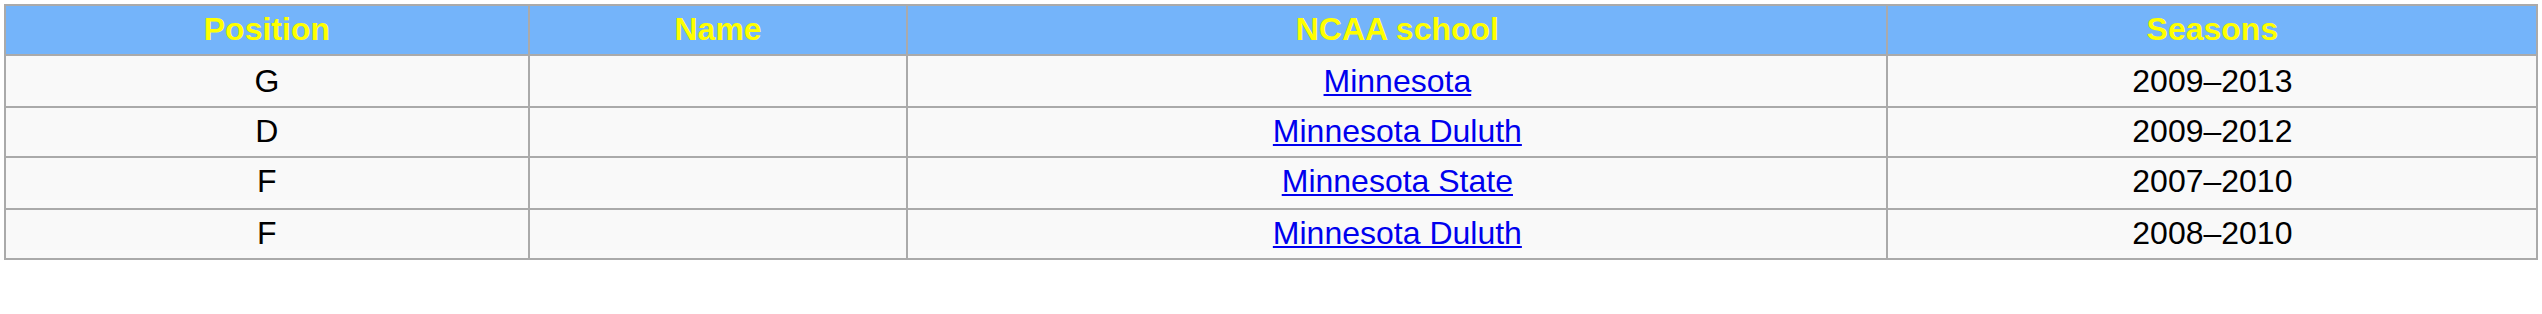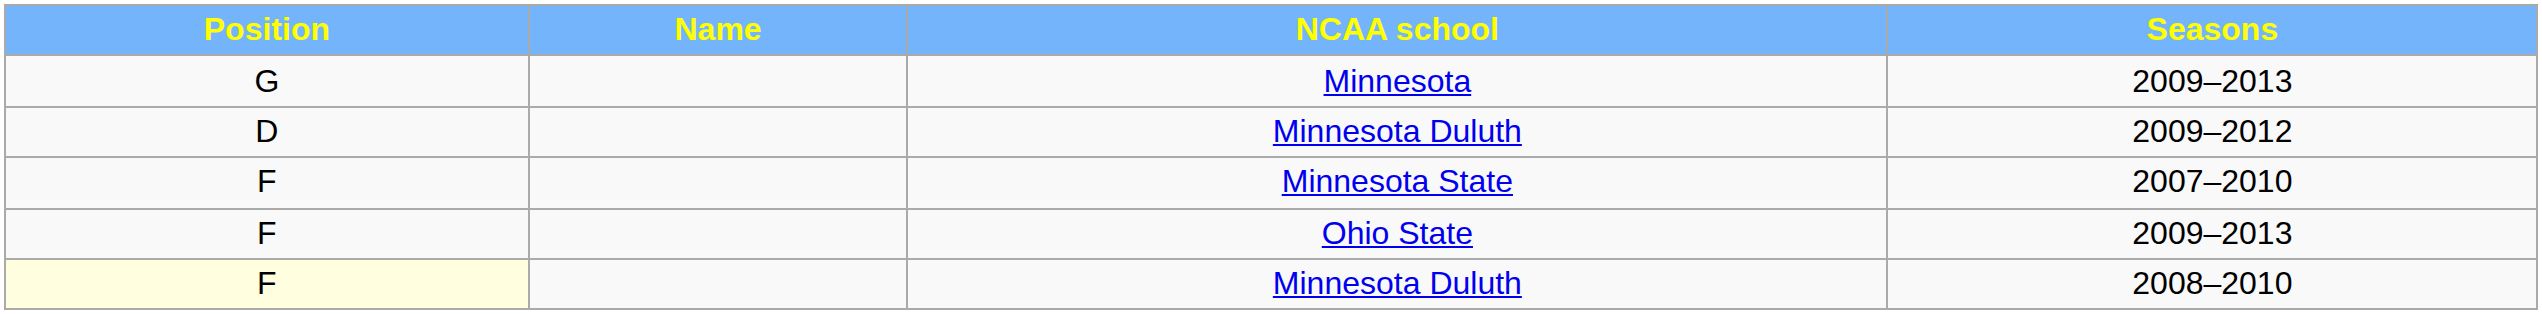+ row: F | Ohio State | 2009–2013
Minnesota Duluth / 2008–2010 | Position: no background -> lightyellow background
